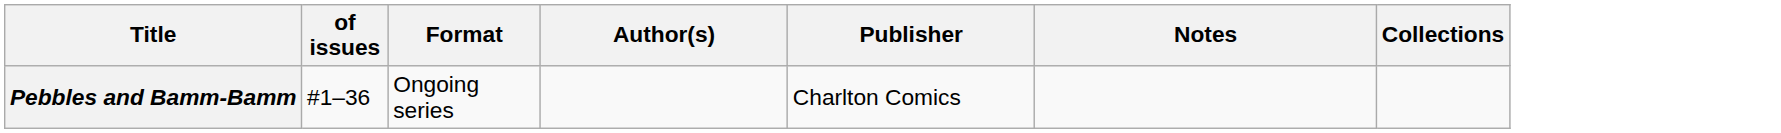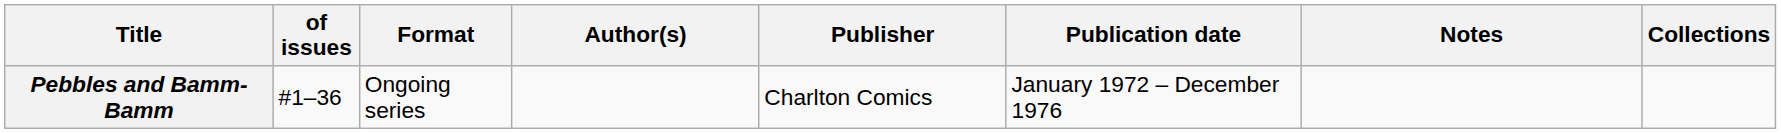+ column: Publication date | January 1972 – December 1976
